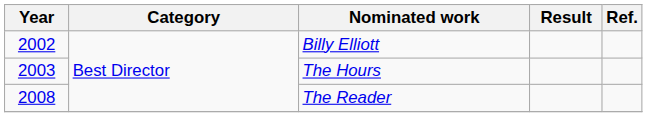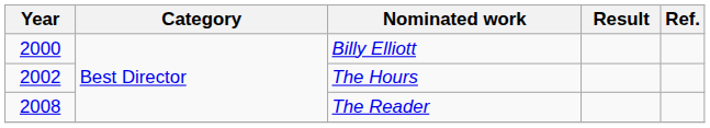Billy Elliott | Year: 2002 -> 2000
The Hours | Year: 2003 -> 2002
